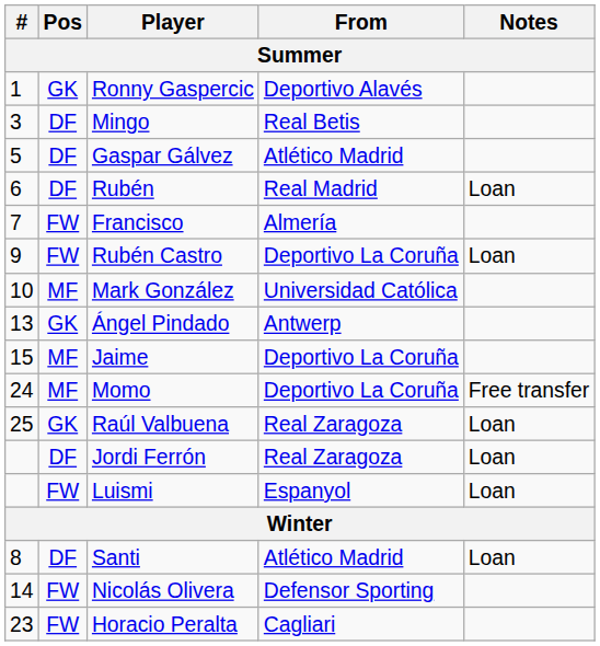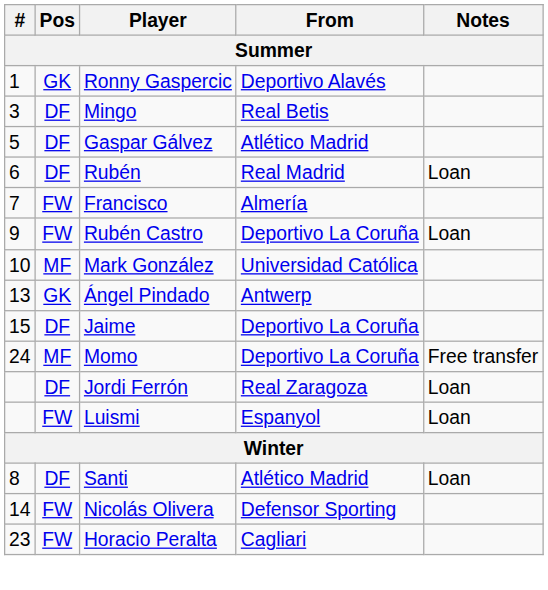Jaime | Pos: MF -> DF
- row: 25 | GK | Raúl Valbuena | Real Zaragoza | Loan
